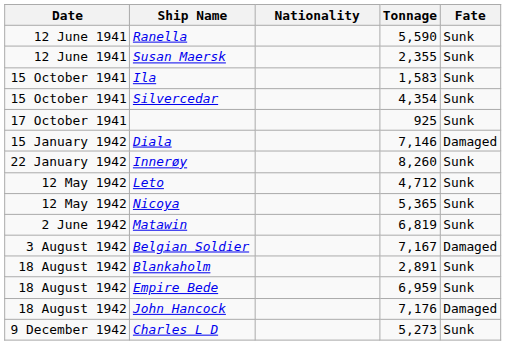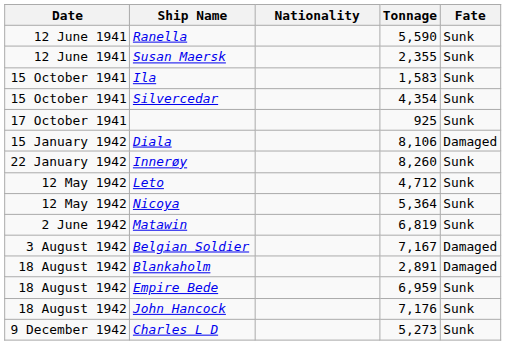Diala | Tonnage: 7,146 -> 8,106
Nicoya | Tonnage: 5,365 -> 5,364
Blankaholm | Fate: Sunk -> Damaged
John Hancock | Fate: Damaged -> Sunk
